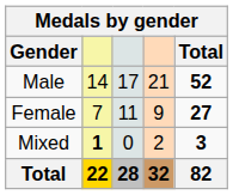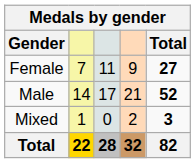rows swapped: Female <-> Male
Mixed | column 2: bold -> normal
